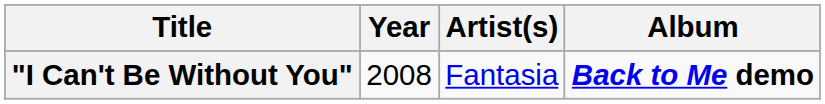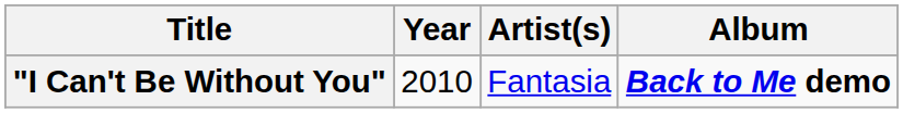"I Can't Be Without You" | Year: 2008 -> 2010
